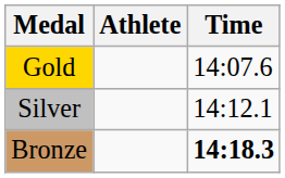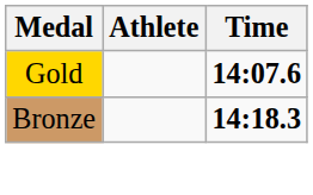Gold | Time: normal -> bold
- row: Silver | 14:12.1
